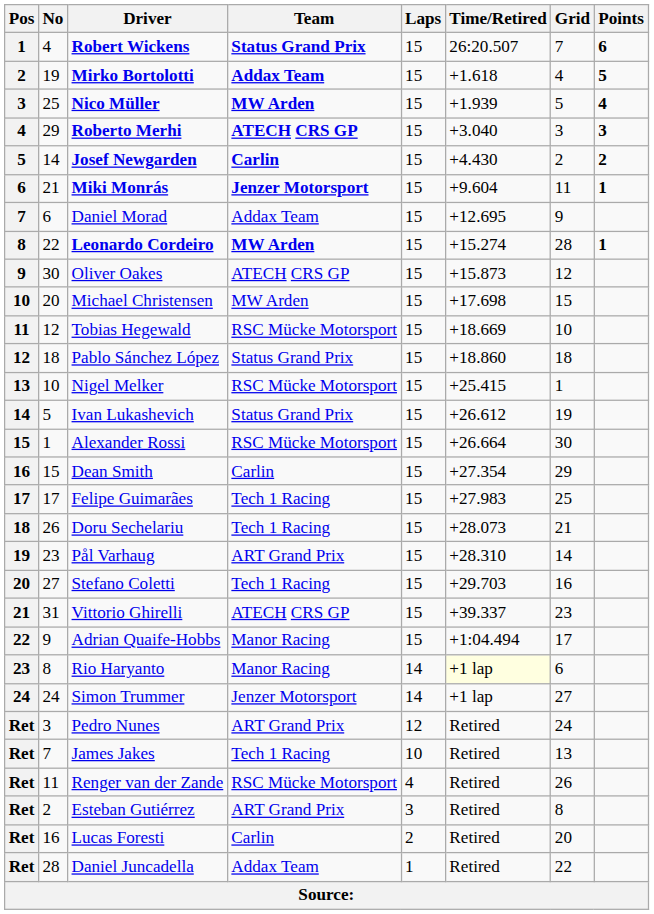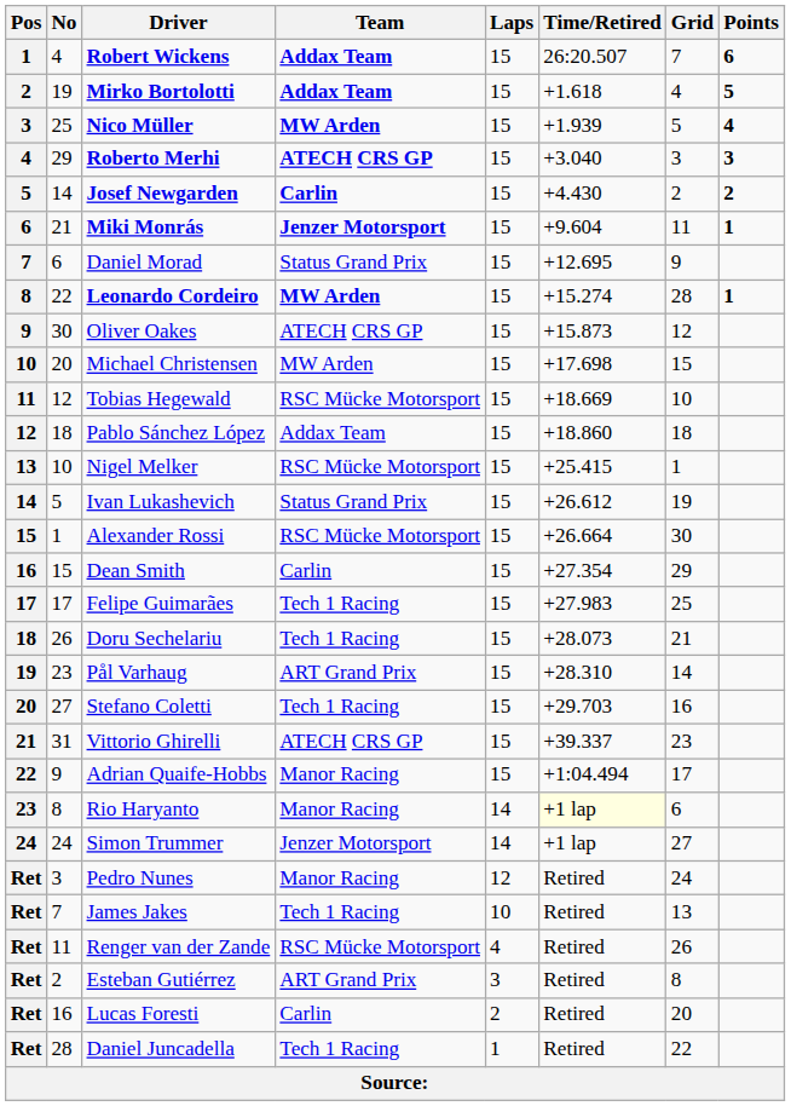Robert Wickens | Team: Status Grand Prix -> Addax Team
Daniel Morad | Team: Addax Team -> Status Grand Prix
Pablo Sánchez López | Team: Status Grand Prix -> Addax Team
Pedro Nunes | Team: ART Grand Prix -> Manor Racing
Daniel Juncadella | Team: Addax Team -> Tech 1 Racing
